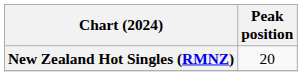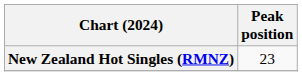New Zealand Hot Singles (RMNZ) | Peak position: 20 -> 23
